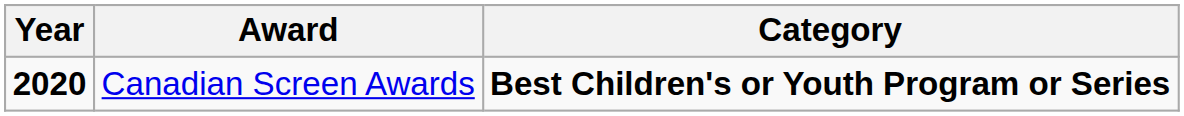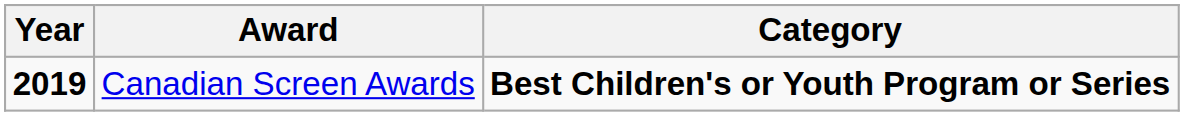Canadian Screen Awards | Year: 2020 -> 2019
